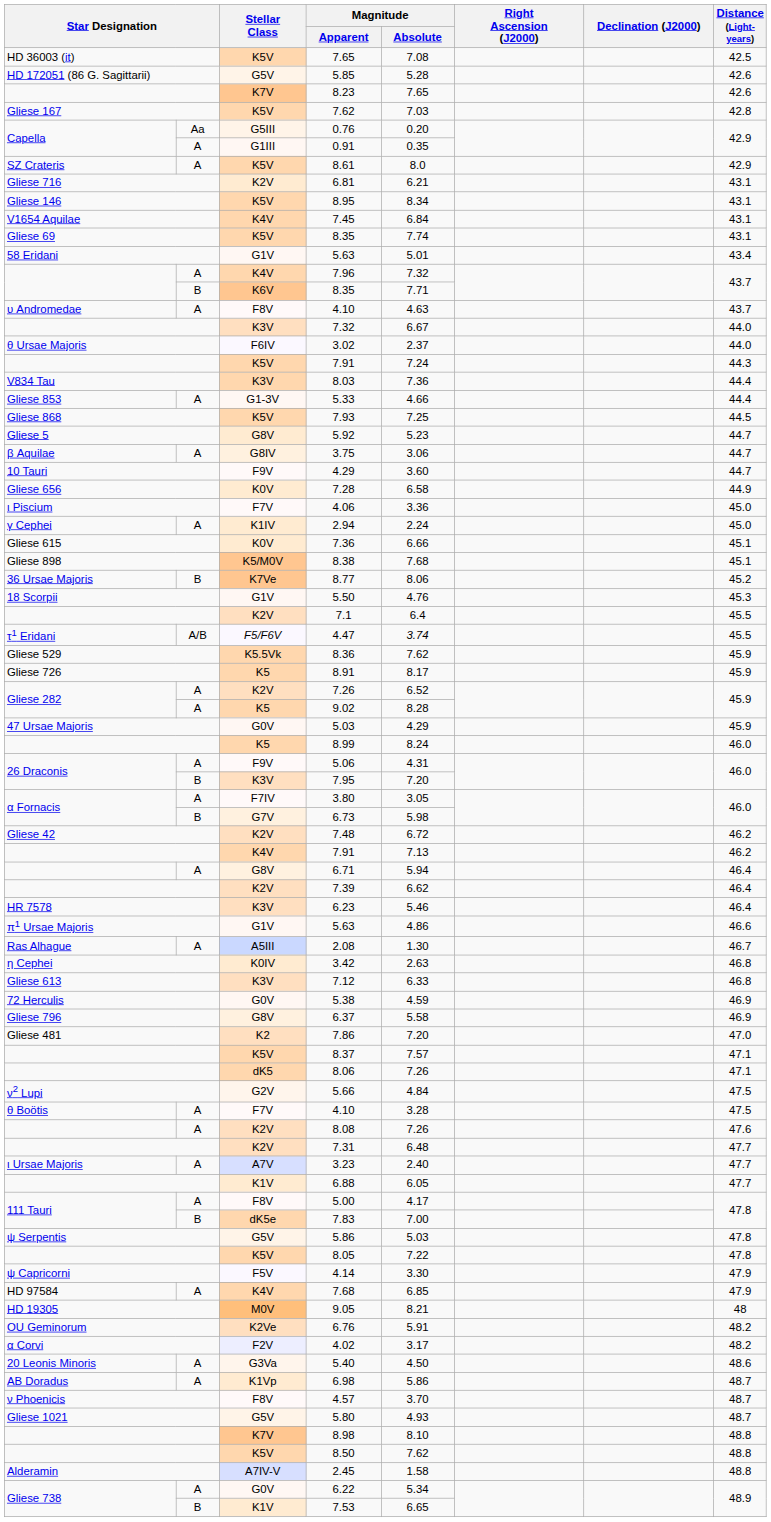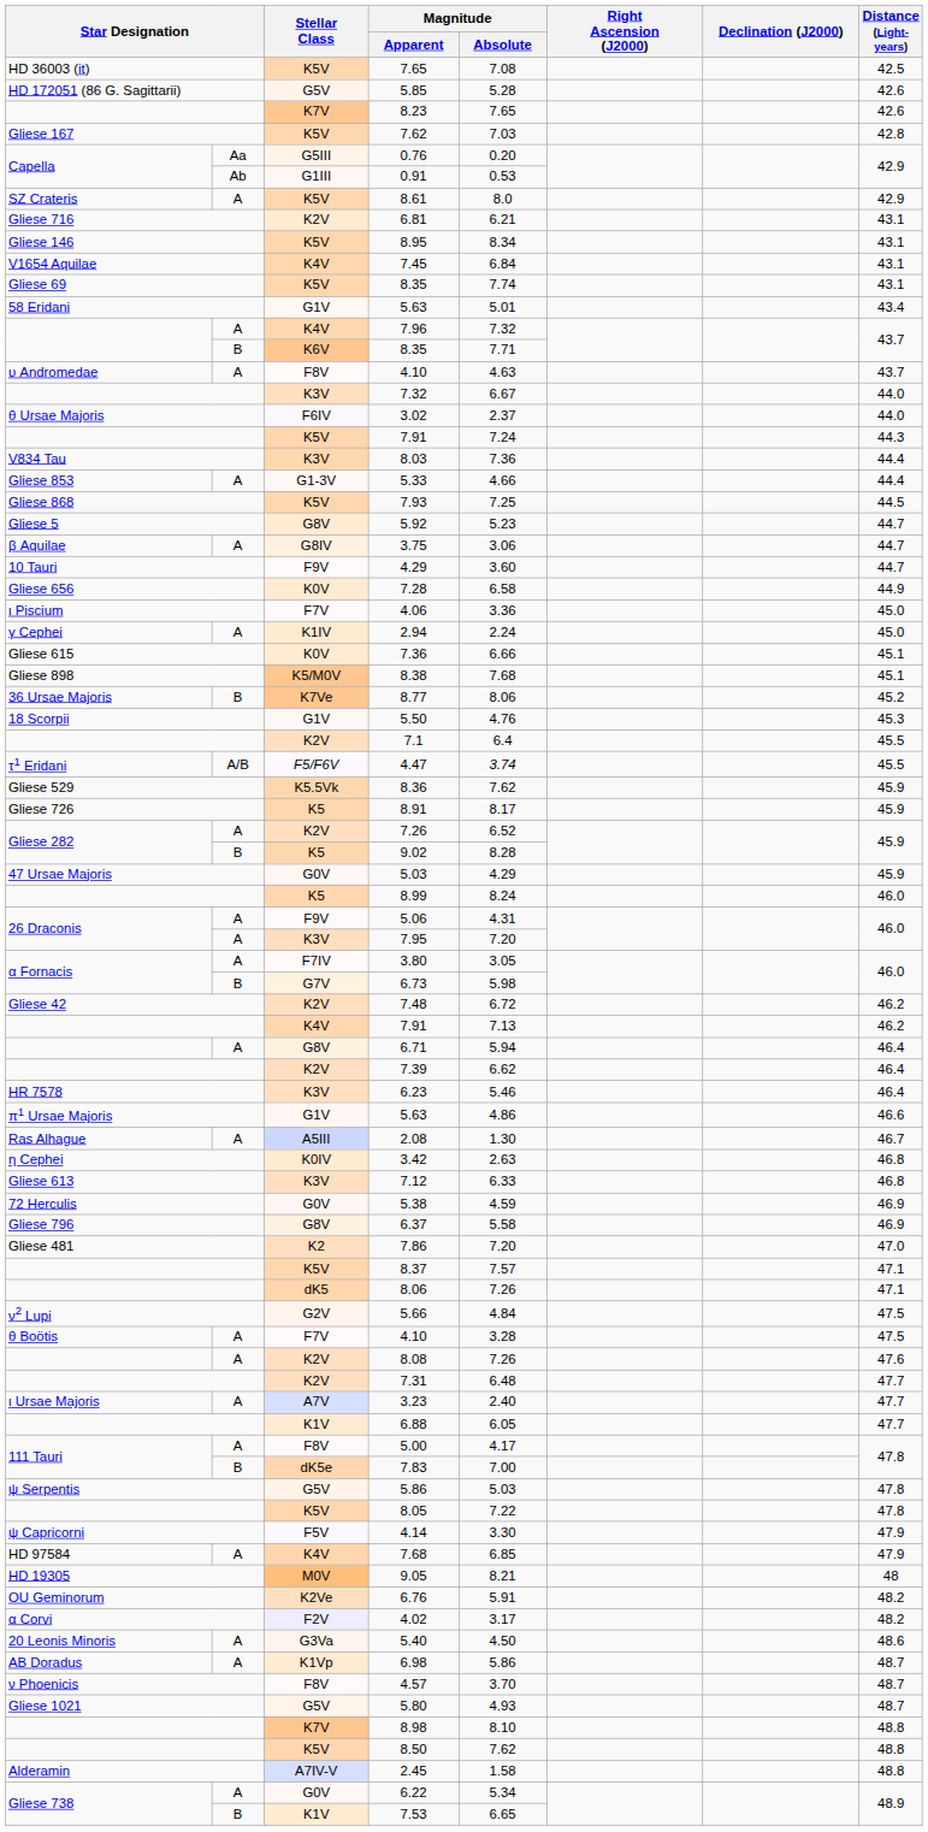0.91 | column 2: A -> Ab
0.91 | Magnitude / Absolute: 0.35 -> 0.53
9.02 | column 2: A -> B
7.95 | column 2: B -> A
